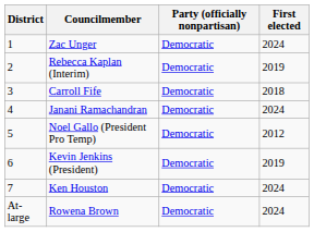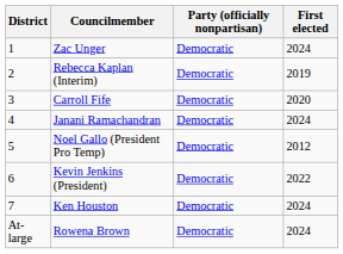Carroll Fife | First elected: 2018 -> 2020
Kevin Jenkins (President) | First elected: 2019 -> 2022
